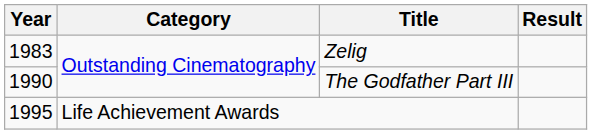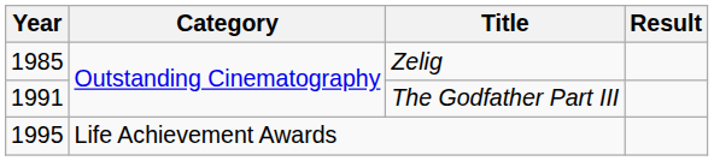Zelig | Year: 1983 -> 1985
The Godfather Part III | Year: 1990 -> 1991
